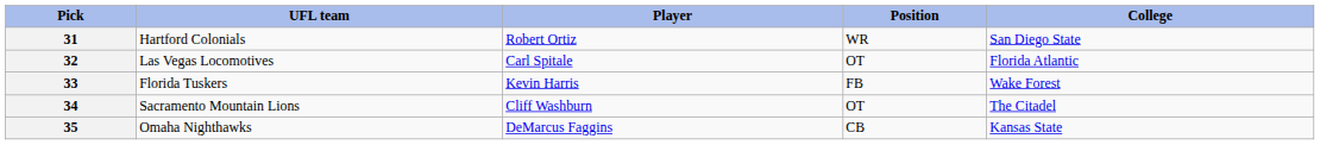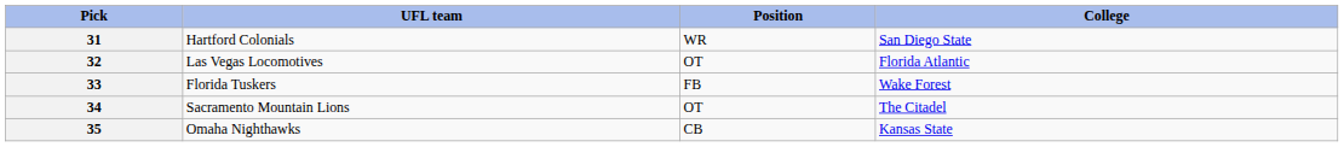- column: Player | Robert Ortiz | Carl Spitale | Kevin Harris | Cliff Washburn | DeMarcus Faggins
